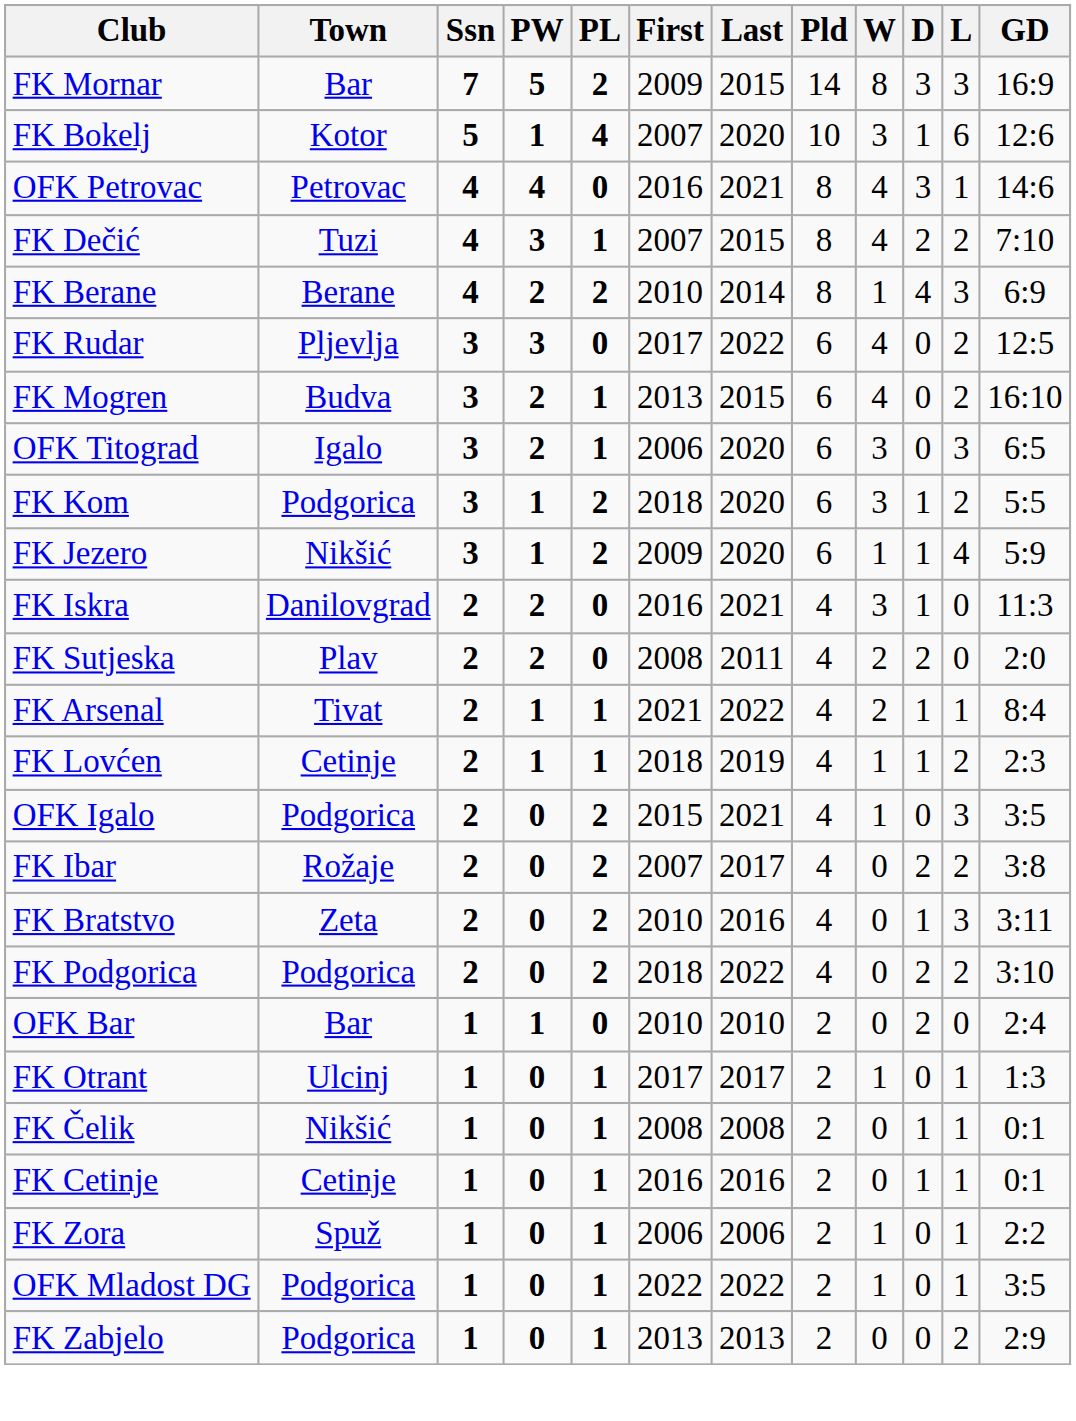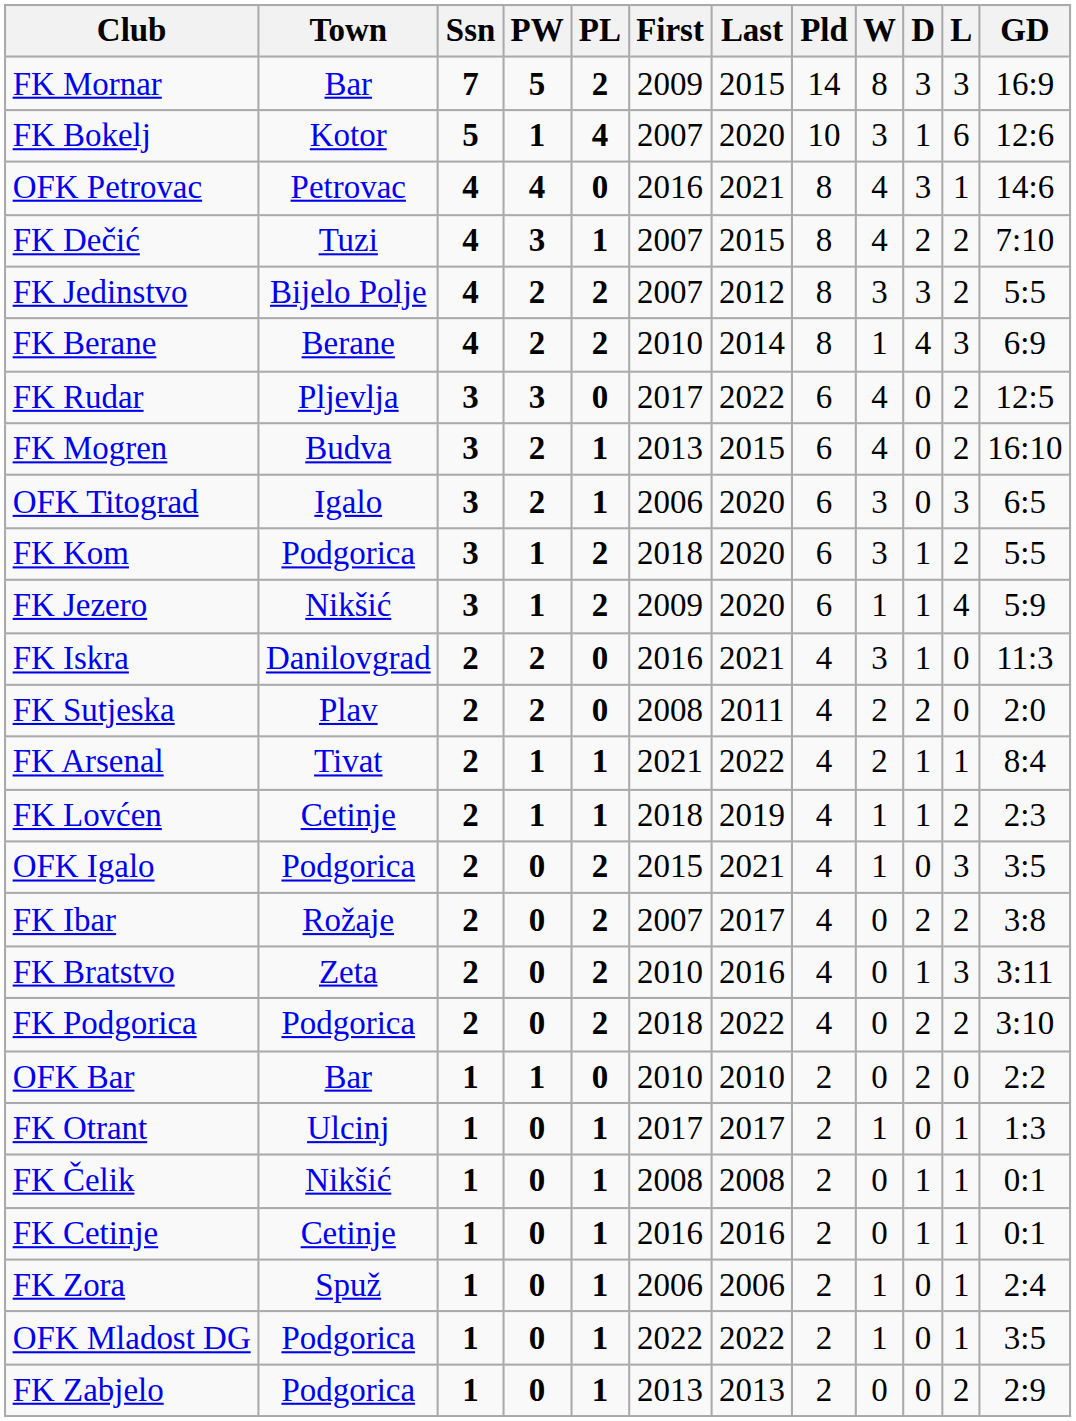+ row: FK Jedinstvo | Bijelo Polje | 4 | 2 | 2 | 2007 | 2012 | 8 | 3 | 3 | 2 | 5:5
OFK Bar | GD: 2:4 -> 2:2
FK Zora | GD: 2:2 -> 2:4
